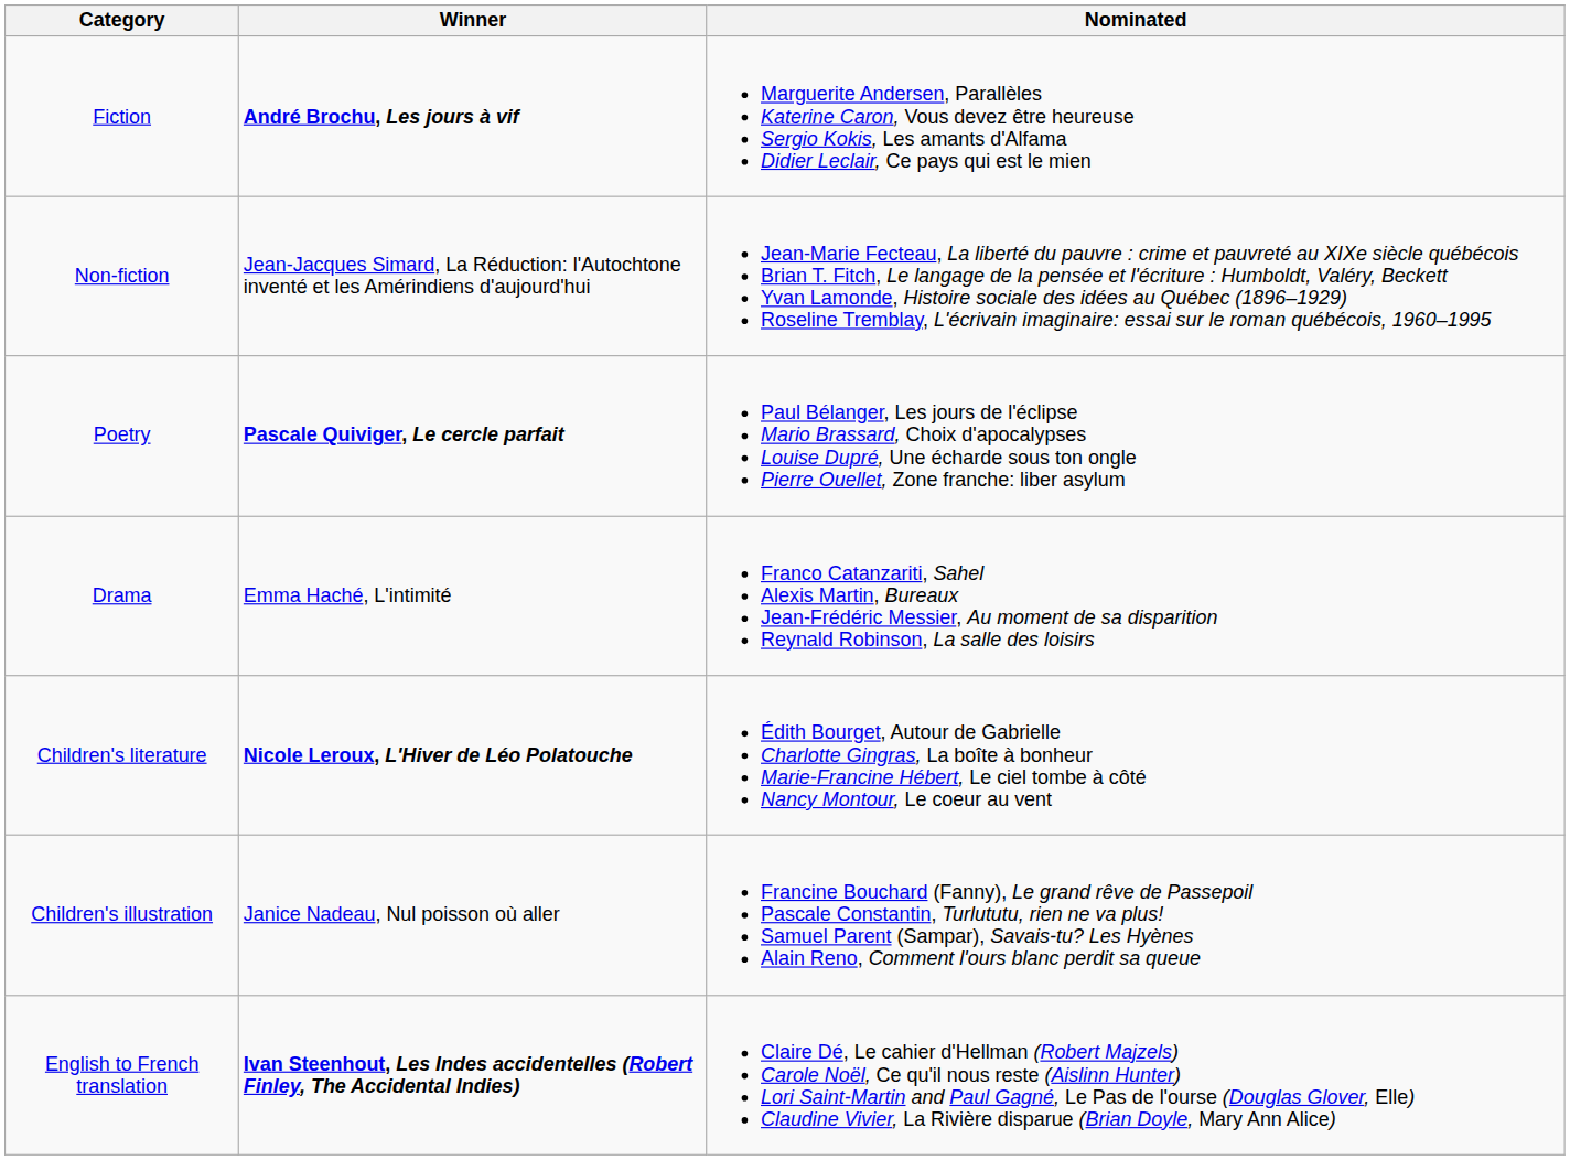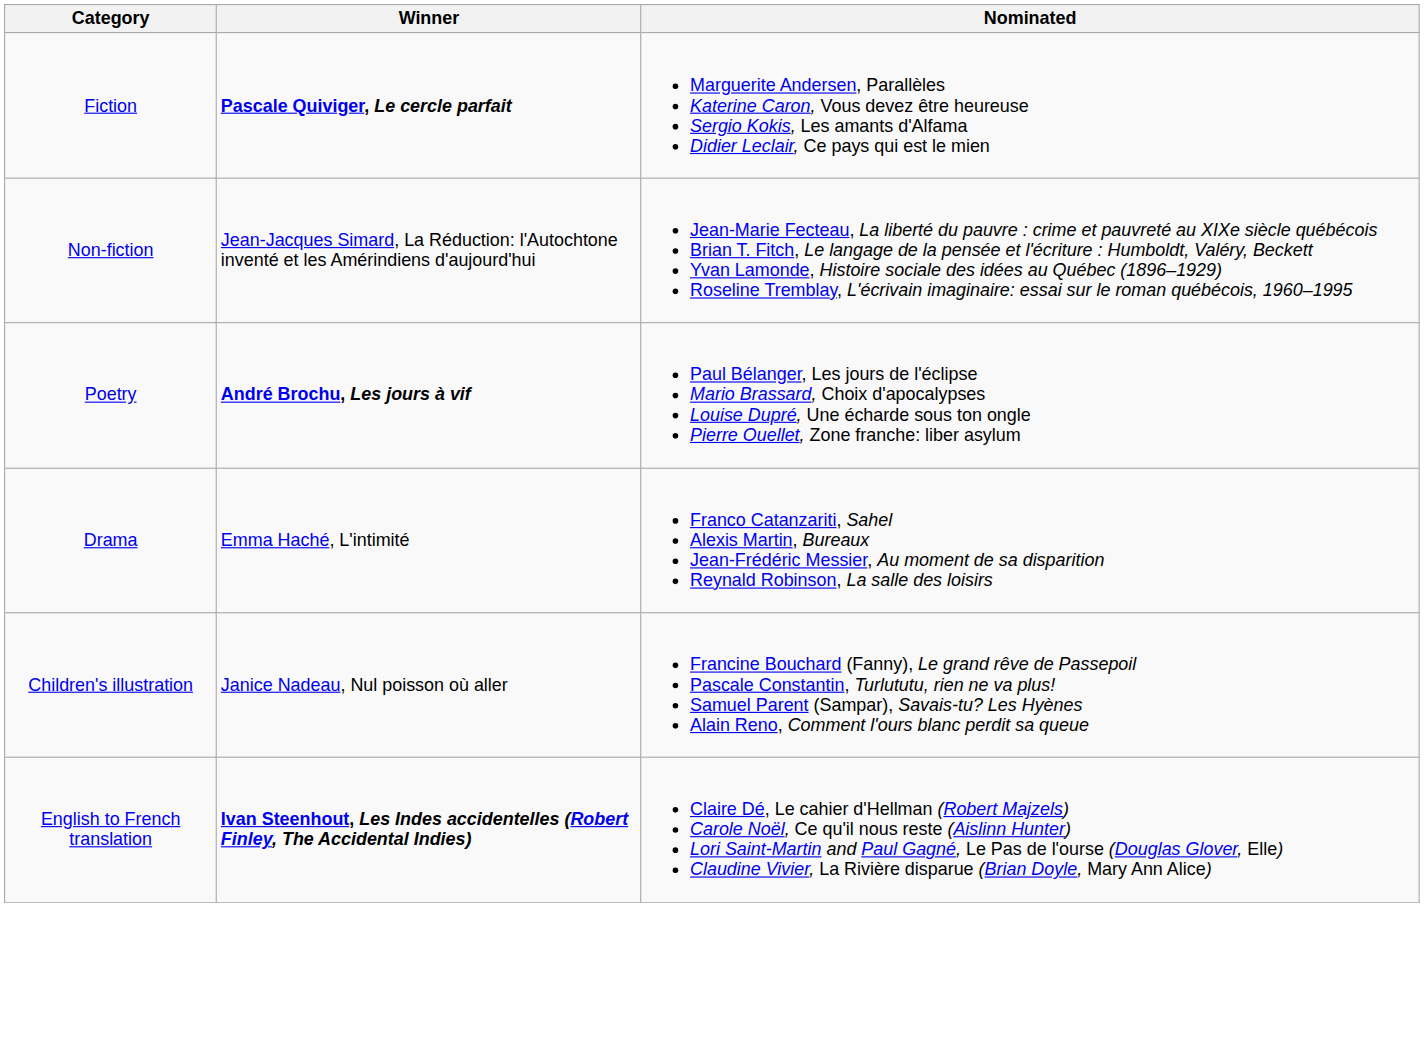Fiction | Winner: André Brochu, Les jours à vif -> Pascale Quiviger, Le cercle parfait
Poetry | Winner: Pascale Quiviger, Le cercle parfait -> André Brochu, Les jours à vif
- row: Children's literature | Nicole Leroux, L'Hiver de Léo Polatouche | Édith Bourget, Autour de Gabrielle Charlotte Gingras, La boîte à bonheur Marie-Francine Hébert, Le ciel tombe à côté Nancy Montour, Le coeur au vent
